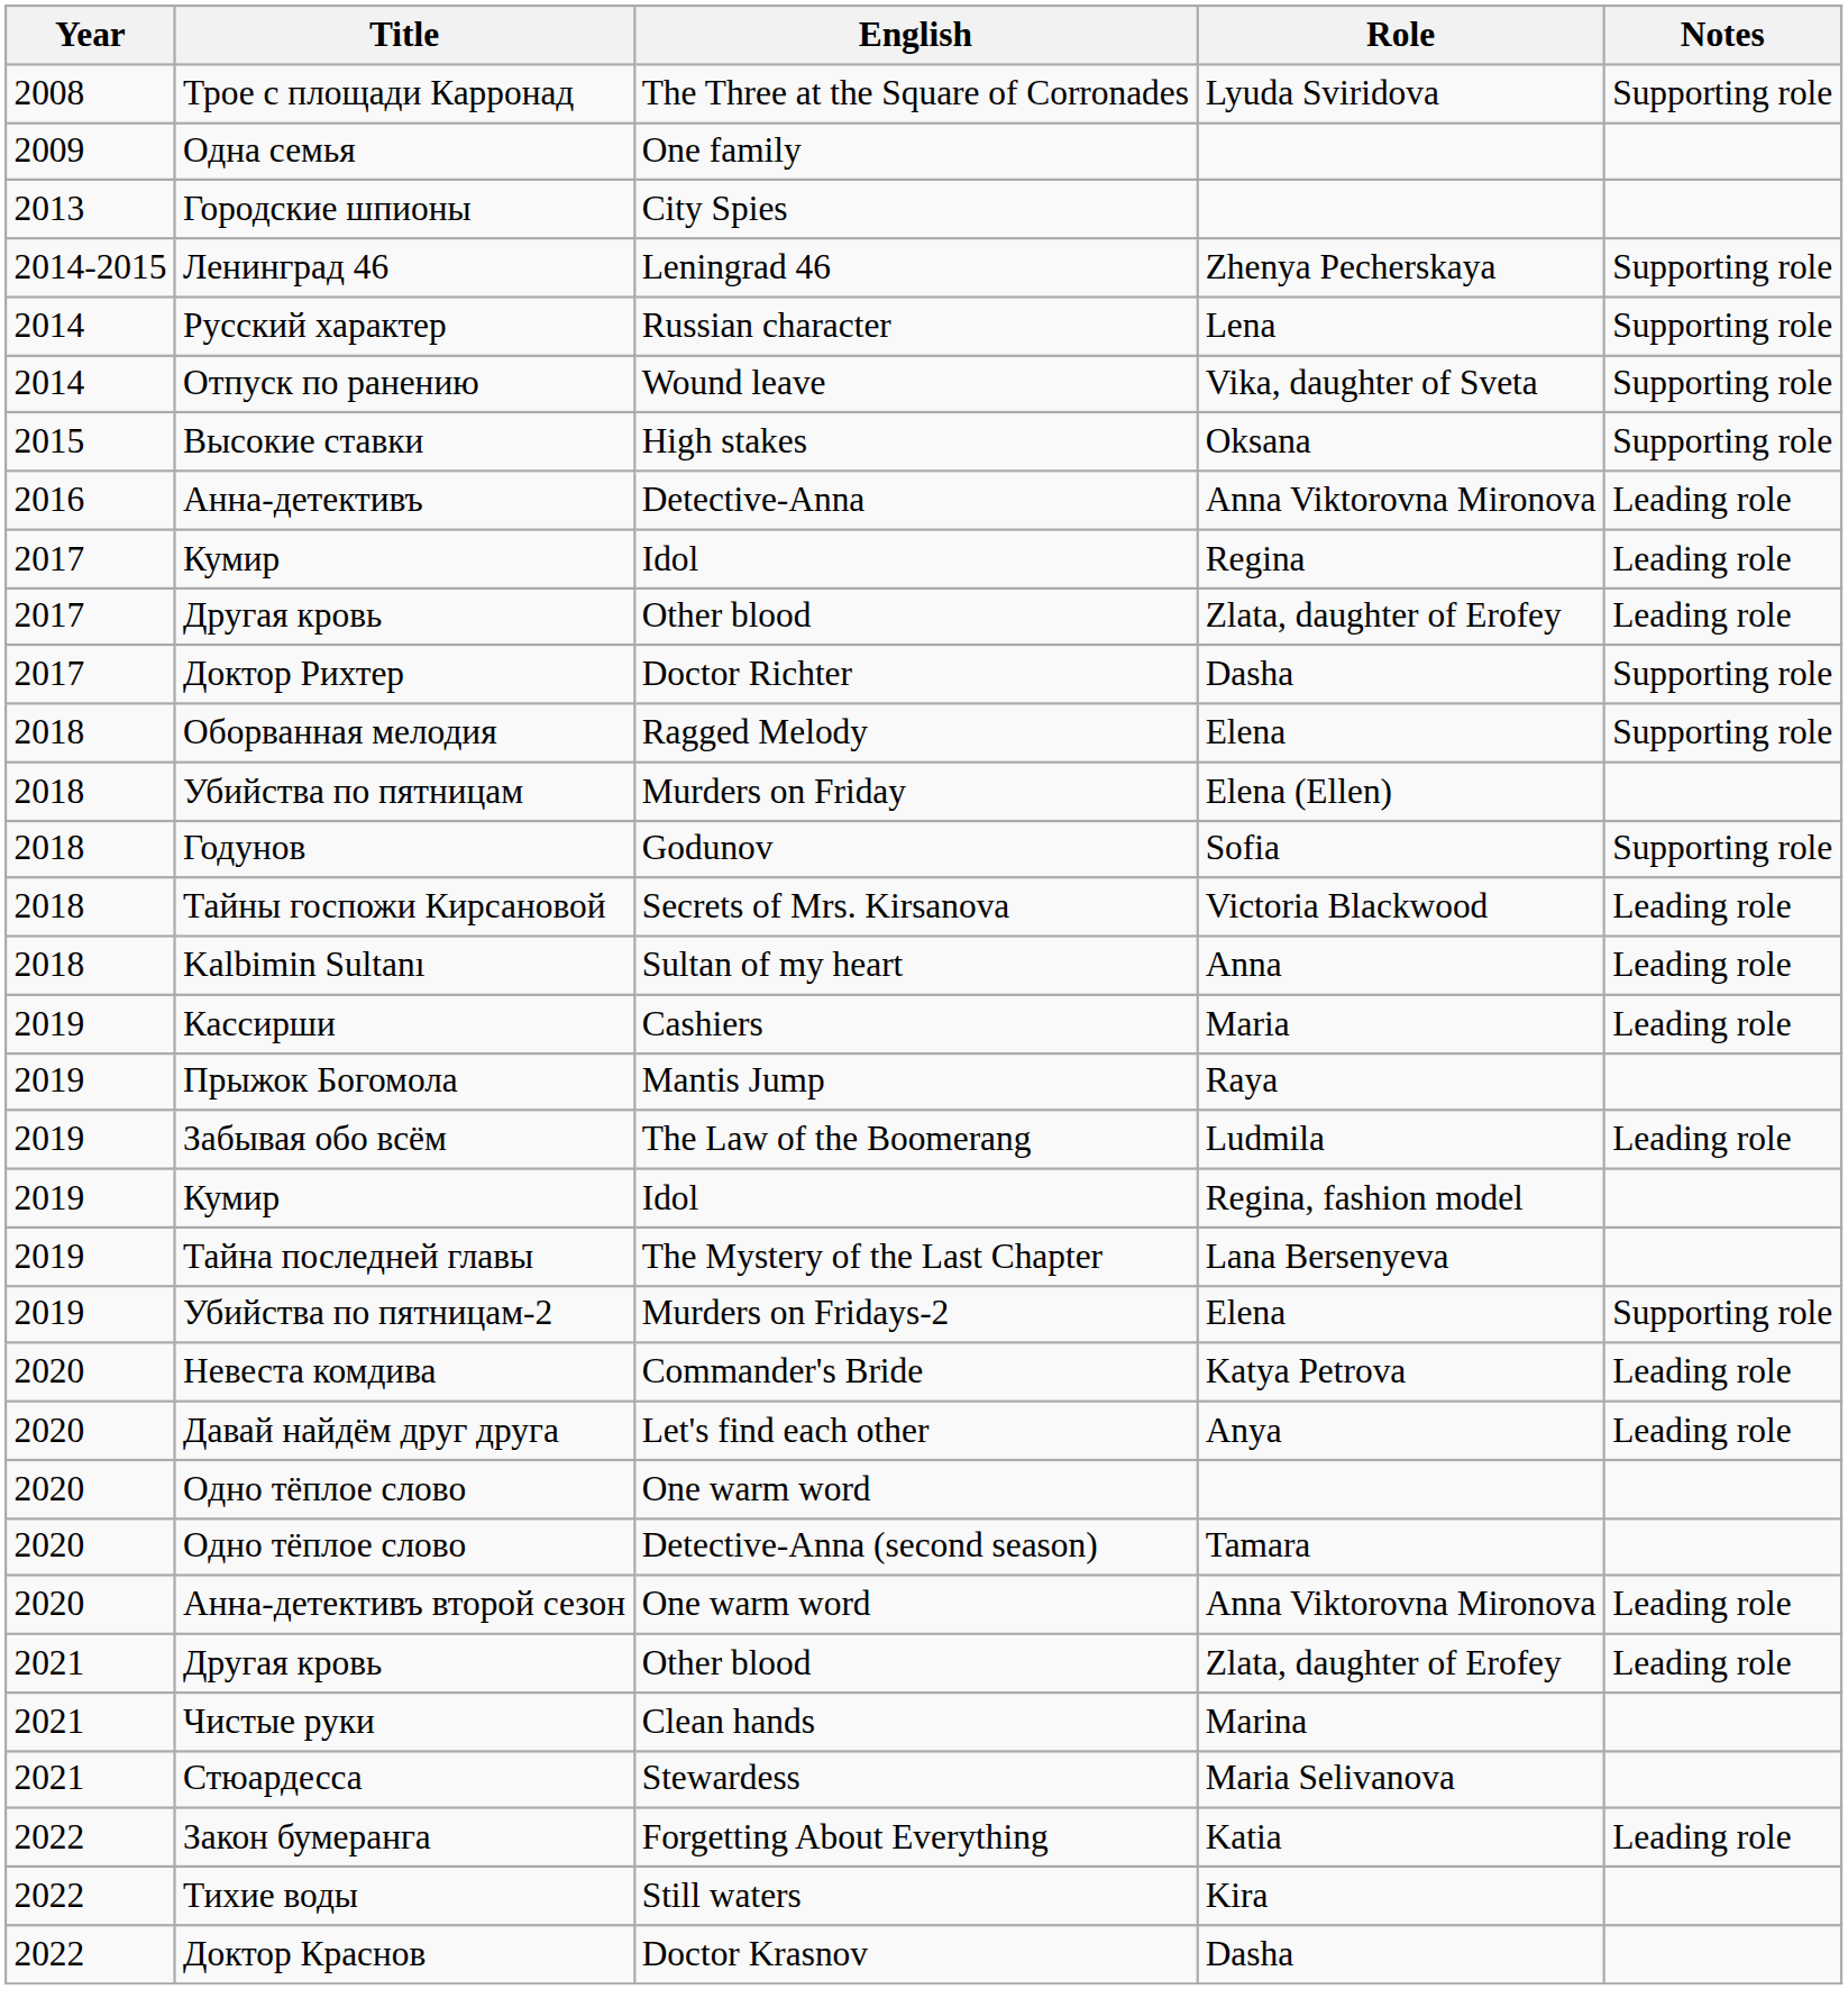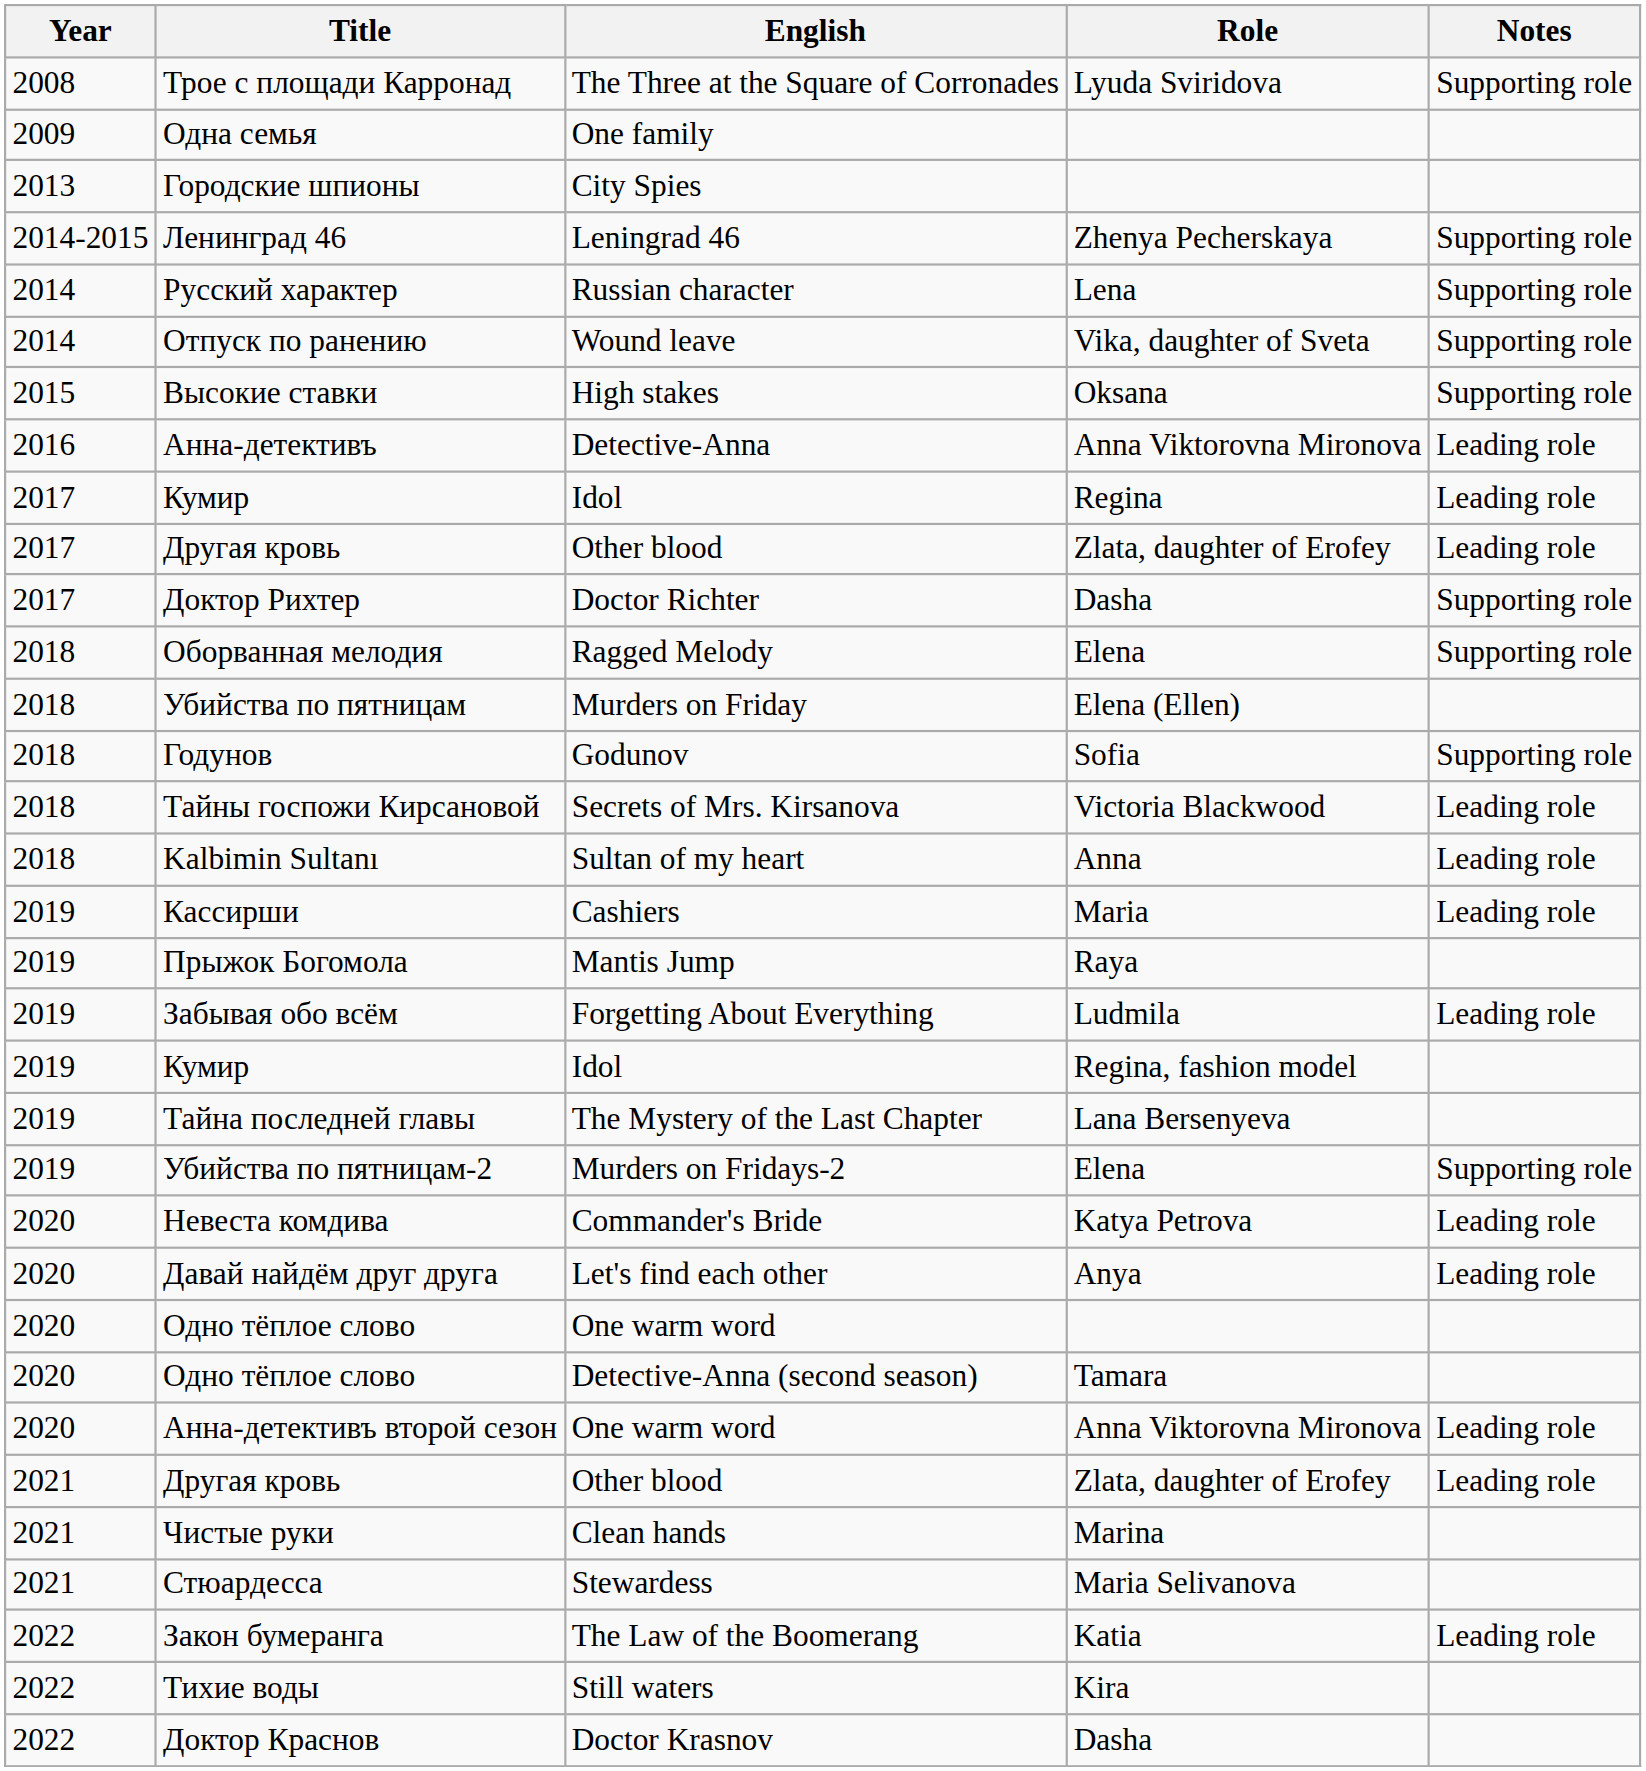Забывая обо всём | English: The Law of the Boomerang -> Forgetting About Everything
Закон бумеранга | English: Forgetting About Everything -> The Law of the Boomerang
